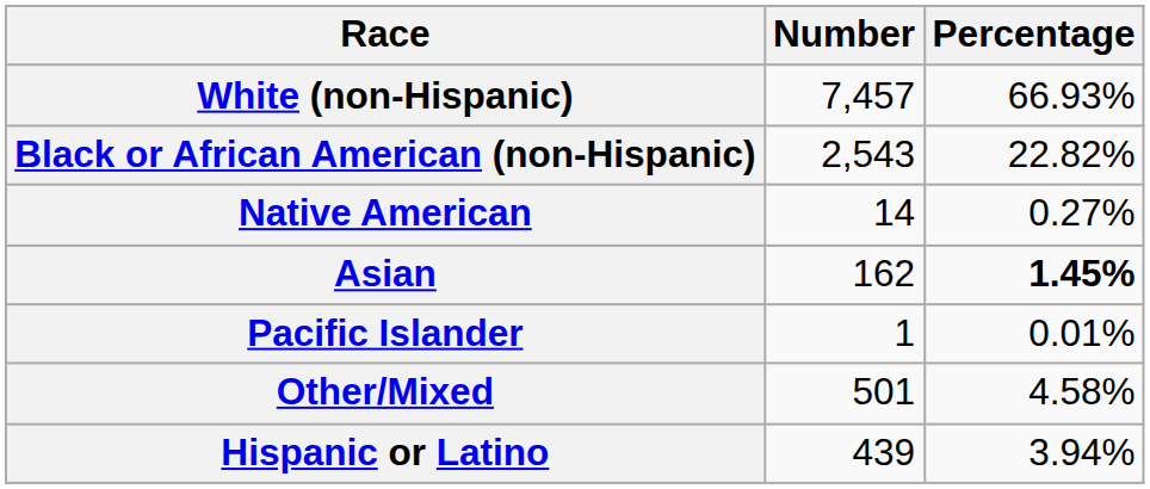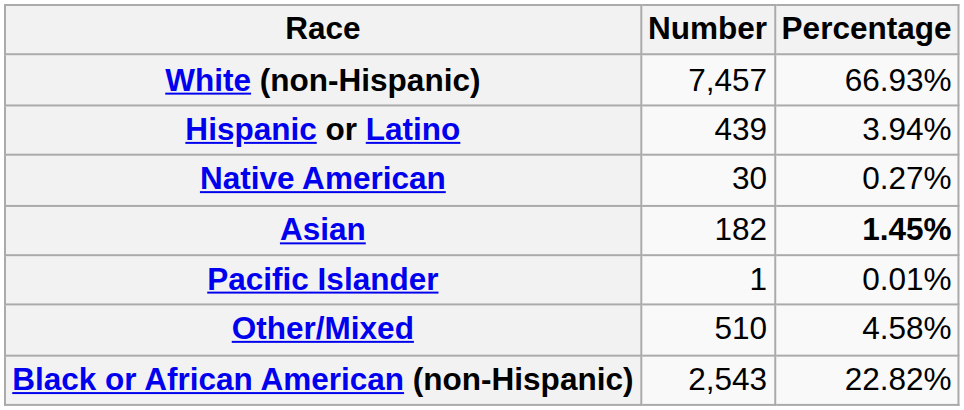rows swapped: Black or African American (non-Hispanic) <-> Hispanic or Latino
Native American | Number: 14 -> 30
Asian | Number: 162 -> 182
Other/Mixed | Number: 501 -> 510
